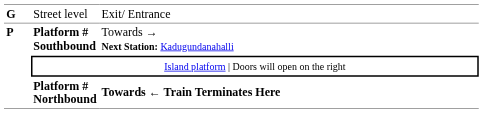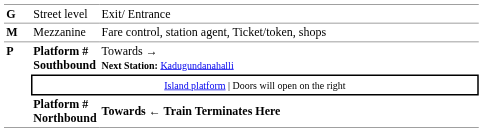+ row: M | Mezzanine | Fare control, station agent, Ticket/token, shops
